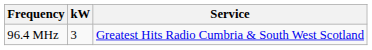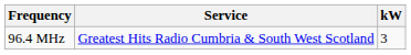columns swapped: kW <-> Service
